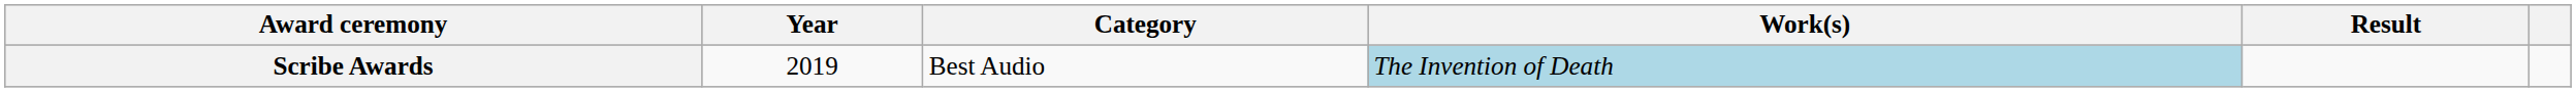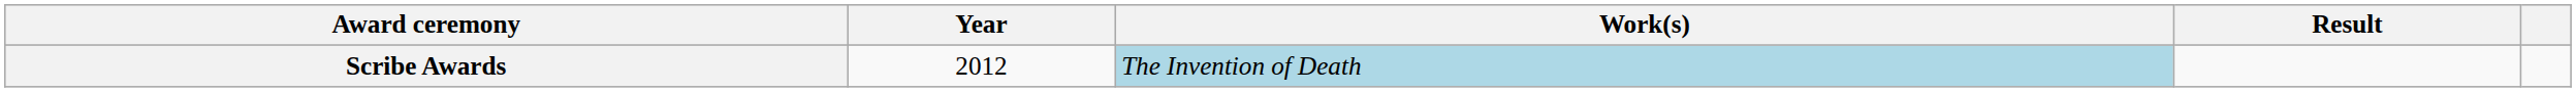- column: Category | Best Audio
Scribe Awards | Year: 2019 -> 2012
